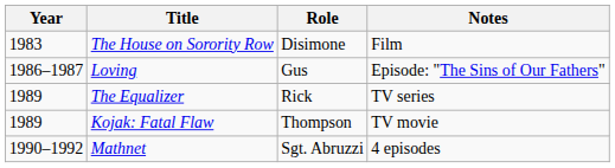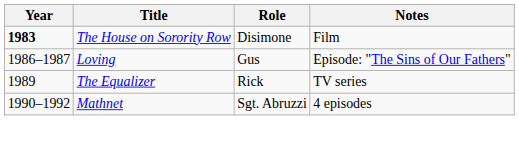The House on Sorority Row | Year: normal -> bold
- row: 1989 | Kojak: Fatal Flaw | Thompson | TV movie
